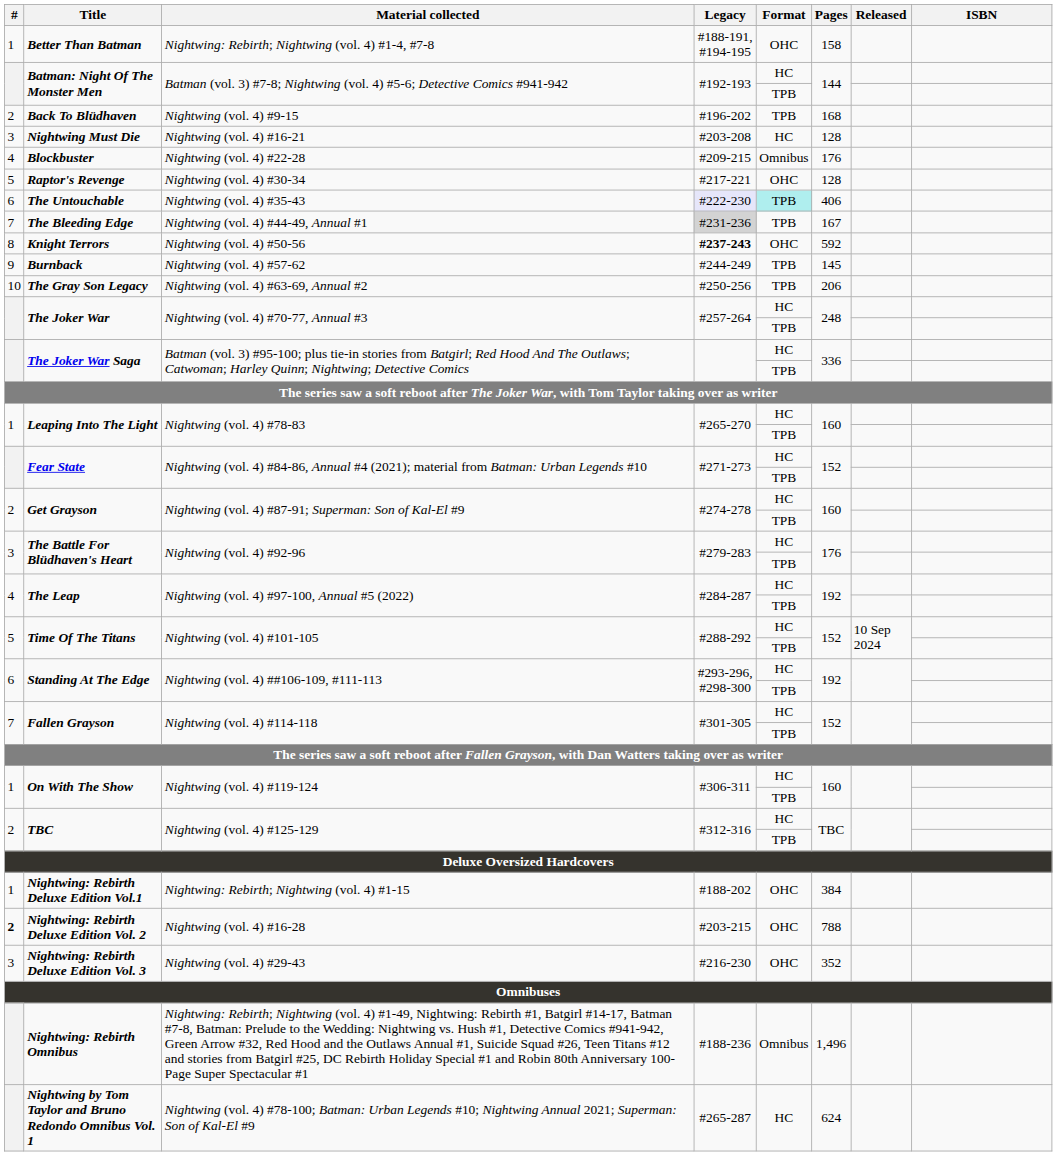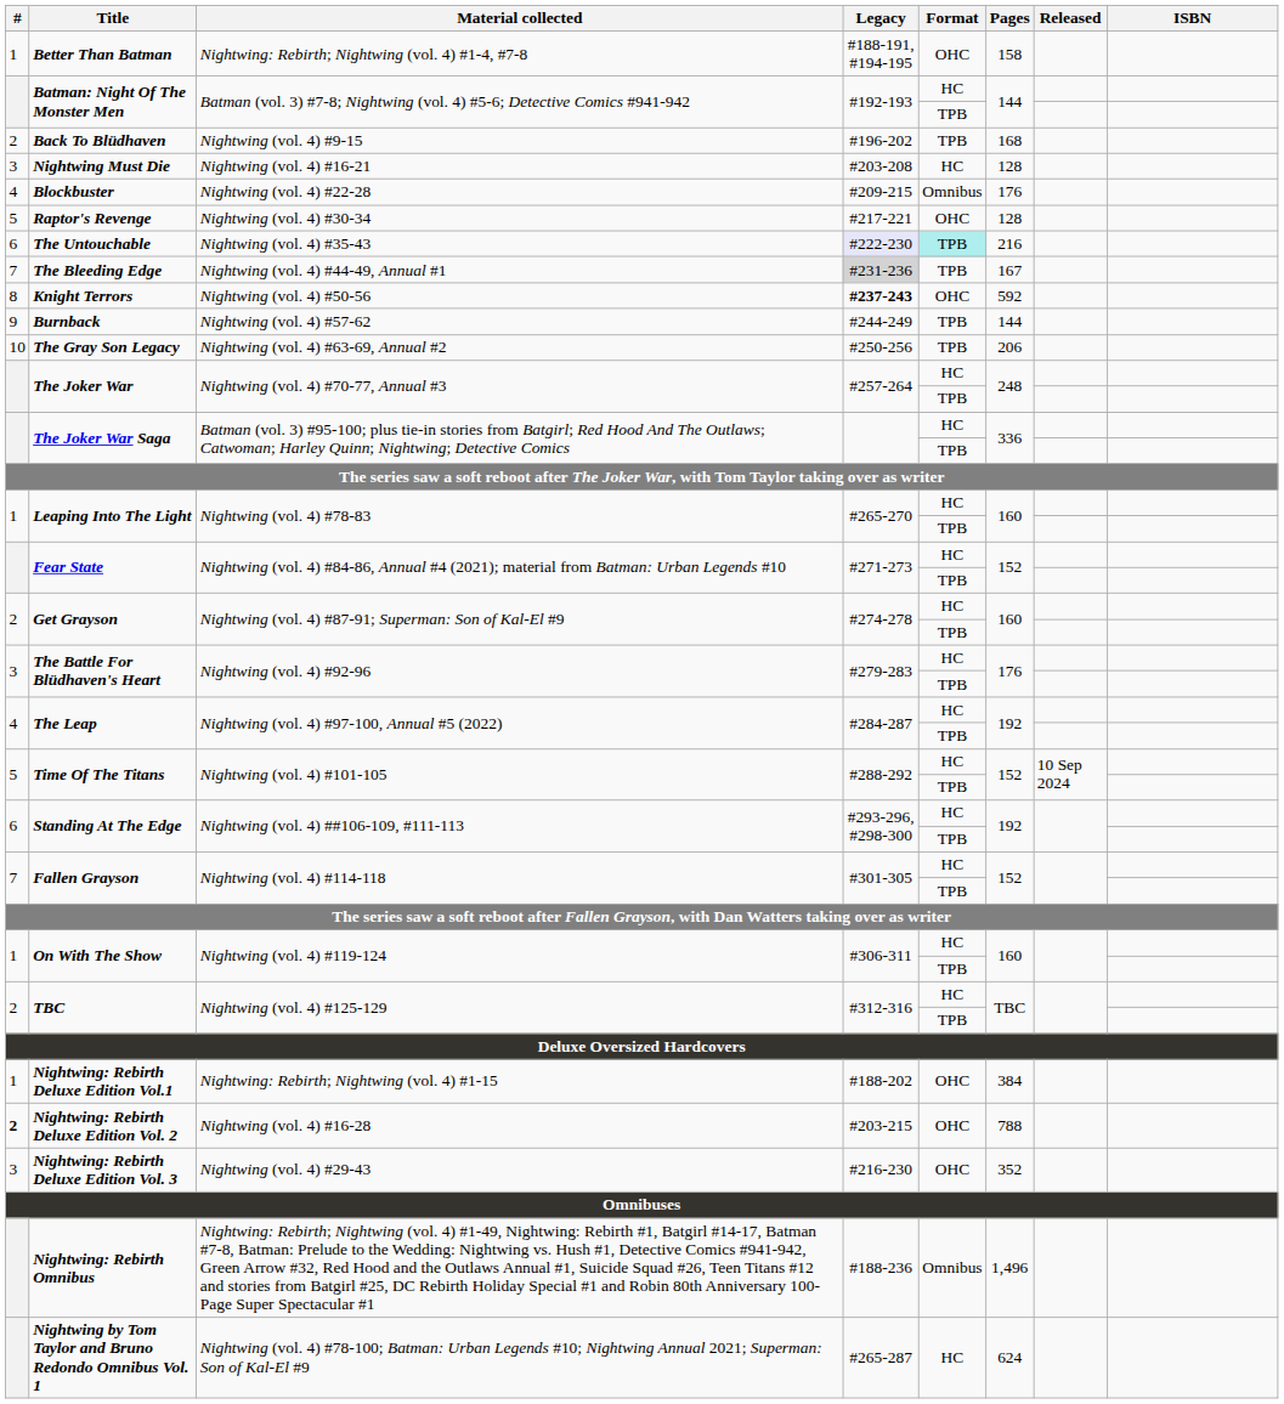The Untouchable | Pages: 406 -> 216
Burnback | Pages: 145 -> 144
